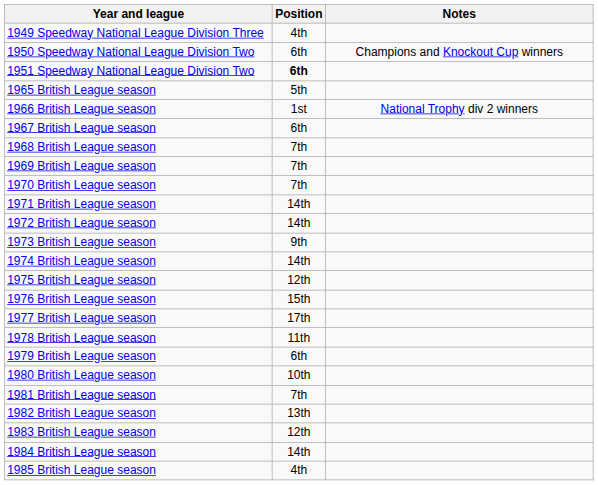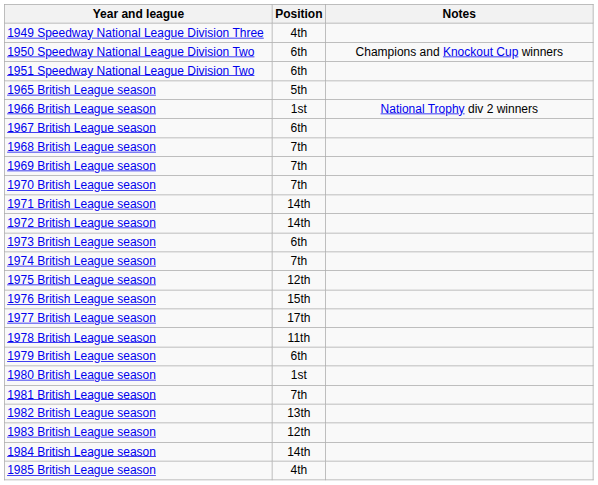1951 Speedway National League Division Two | Position: bold -> normal
1973 British League season | Position: 9th -> 6th
1974 British League season | Position: 14th -> 7th
1980 British League season | Position: 10th -> 1st
